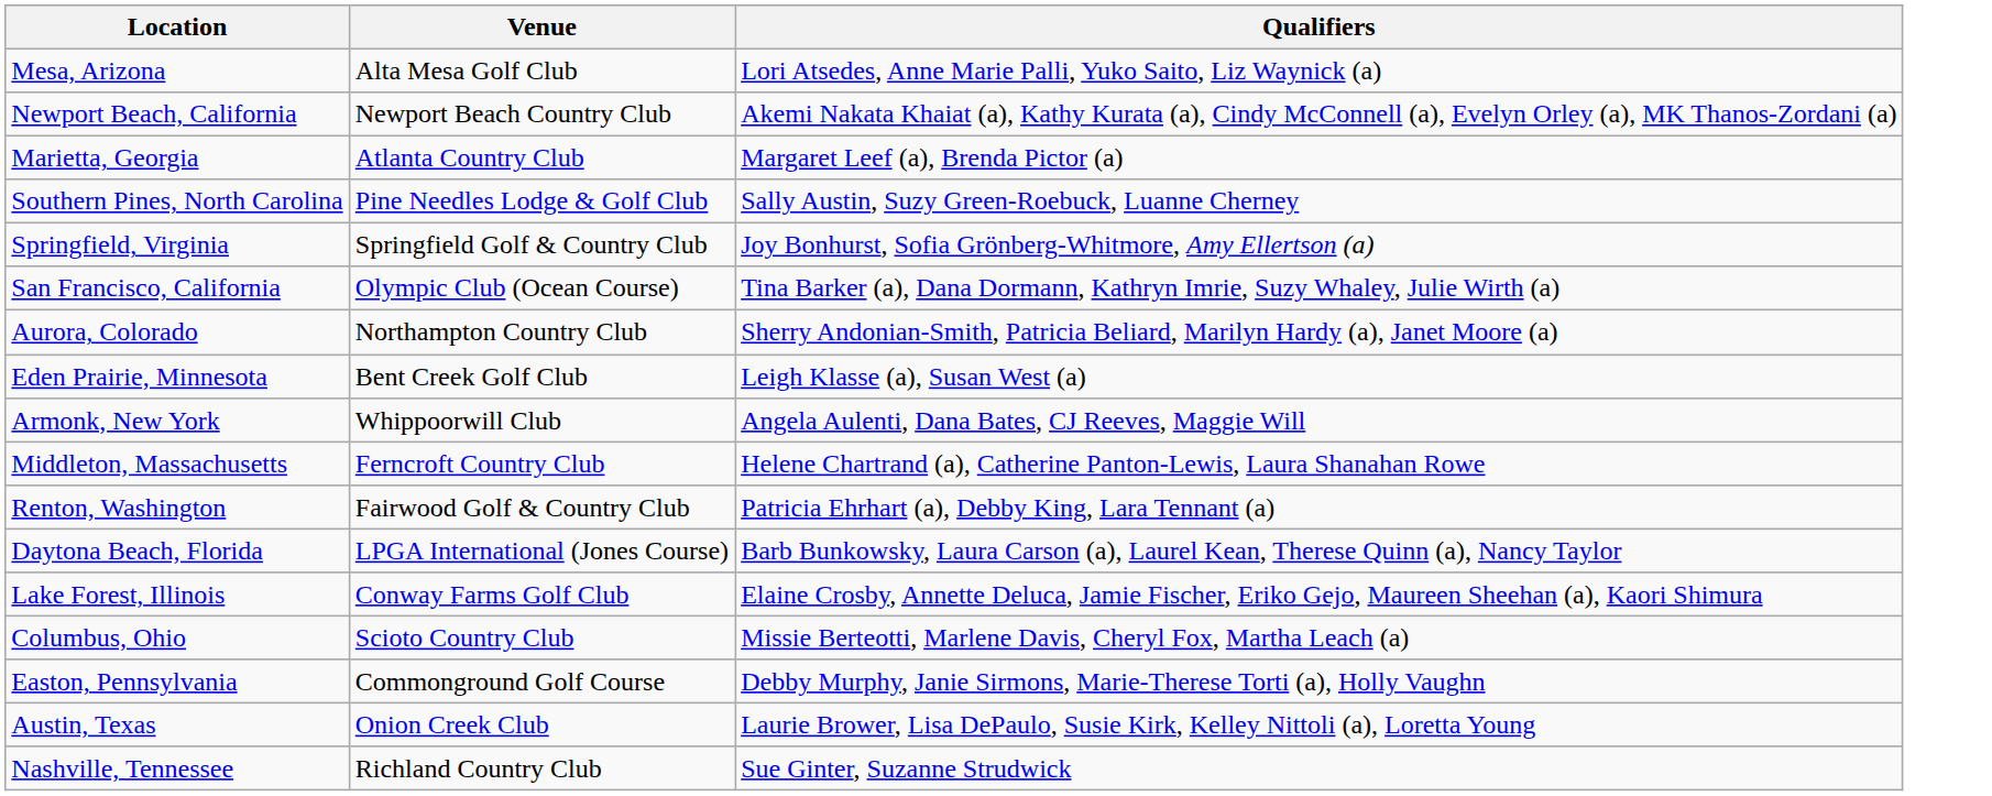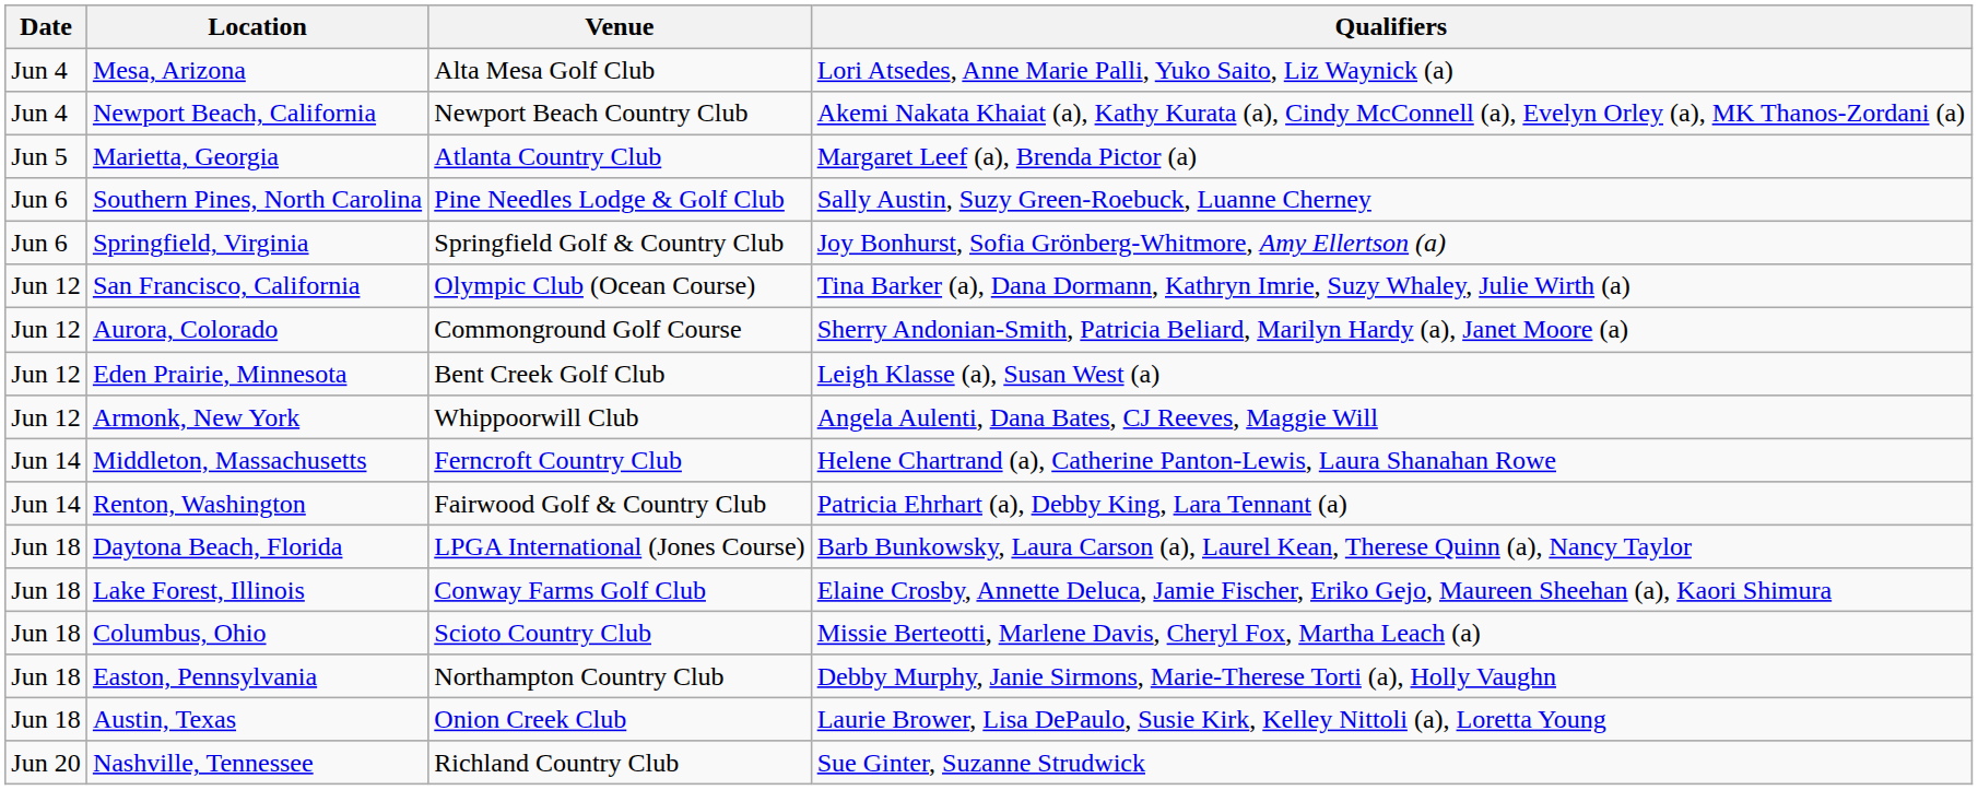+ column: Date | Jun 4 | Jun 4 | Jun 5 | Jun 6 | Jun 6 | Jun 12 | Jun 12 | Jun 12 | Jun 12 | Jun 14 | Jun 14 | Jun 18 | Jun 18 | Jun 18 | Jun 18 | Jun 18 | Jun 20
Aurora, Colorado | Venue: Northampton Country Club -> Commonground Golf Course
Easton, Pennsylvania | Venue: Commonground Golf Course -> Northampton Country Club
